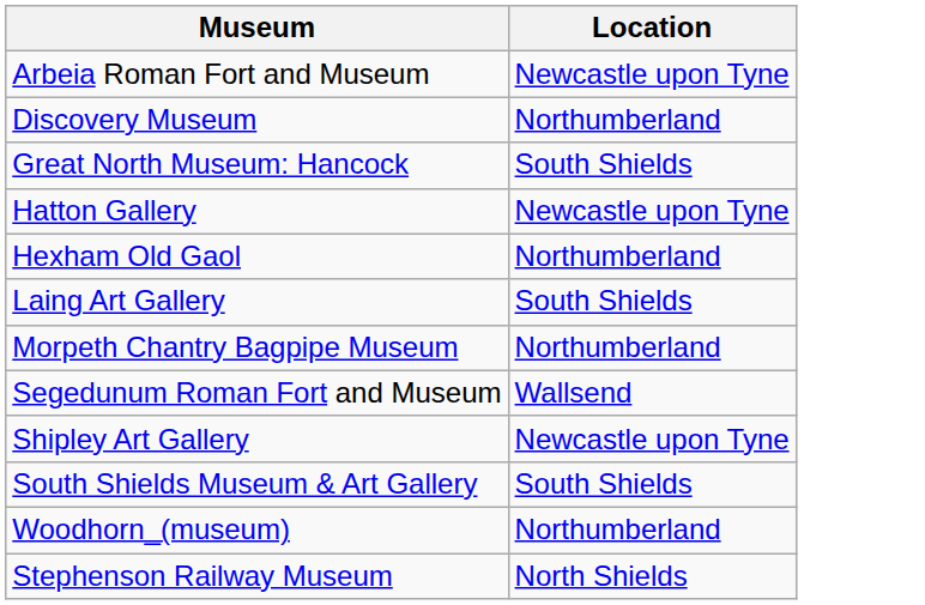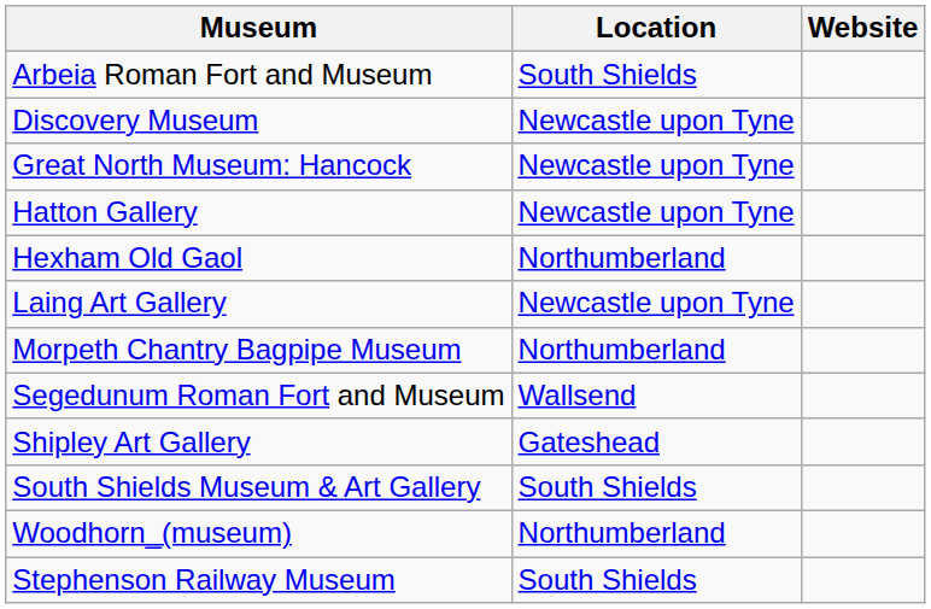+ column: Website
Arbeia Roman Fort and Museum | Location: Newcastle upon Tyne -> South Shields
Discovery Museum | Location: Northumberland -> Newcastle upon Tyne
Great North Museum: Hancock | Location: South Shields -> Newcastle upon Tyne
Laing Art Gallery | Location: South Shields -> Newcastle upon Tyne
Shipley Art Gallery | Location: Newcastle upon Tyne -> Gateshead
Stephenson Railway Museum | Location: North Shields -> South Shields
